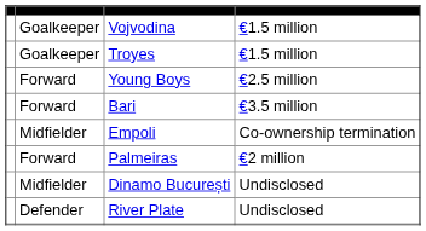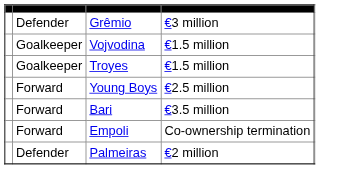+ row: Defender | Grêmio | €3 million
Empoli | column 2: Midfielder -> Forward
Palmeiras | column 2: Forward -> Defender
- row: Midfielder | Dinamo București | Undisclosed
- row: Defender | River Plate | Undisclosed
